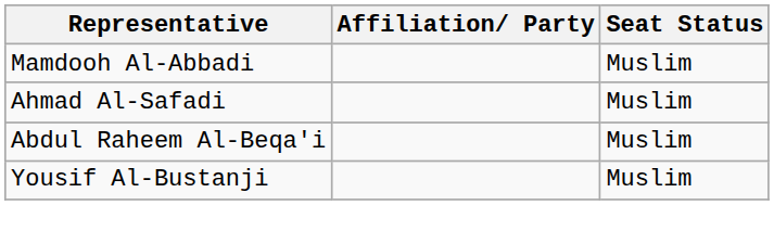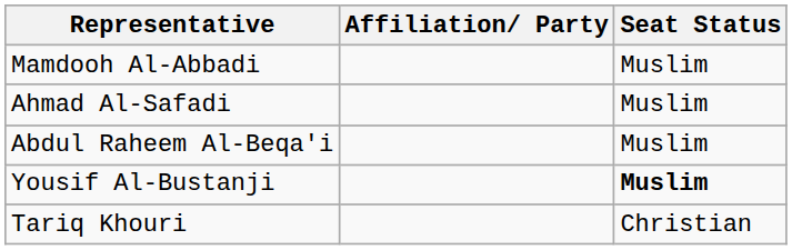Yousif Al-Bustanji | Seat Status: normal -> bold
+ row: Tariq Khouri | Christian
